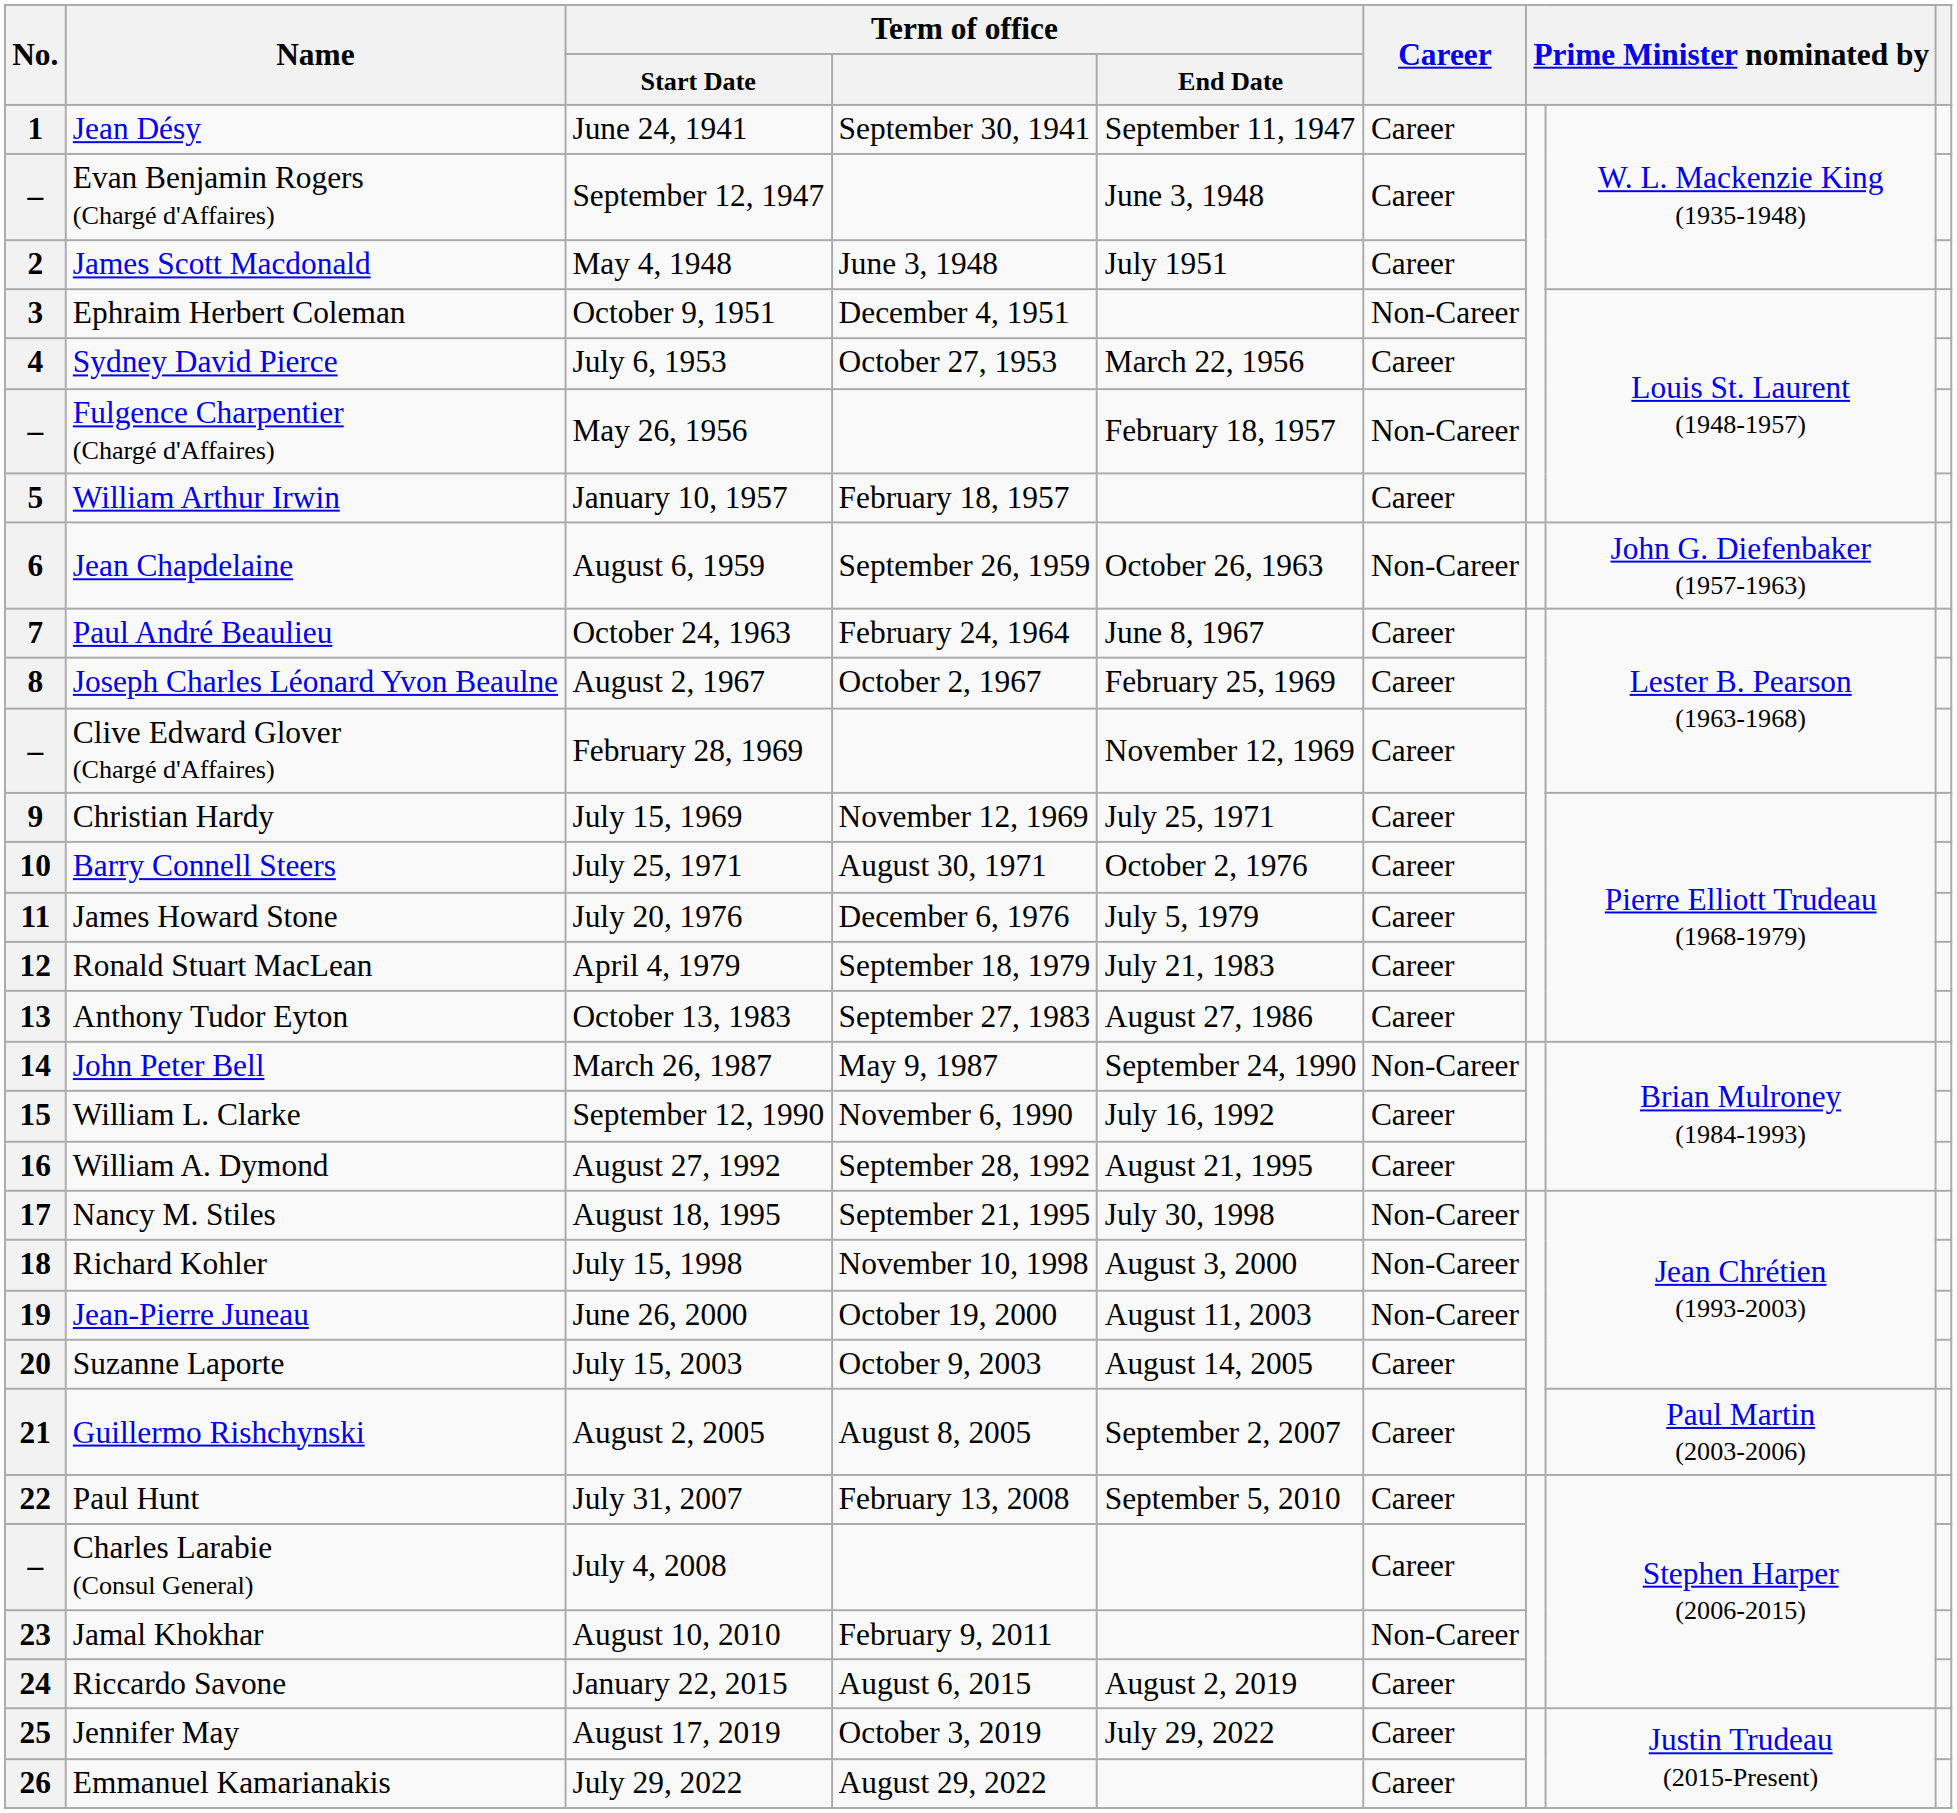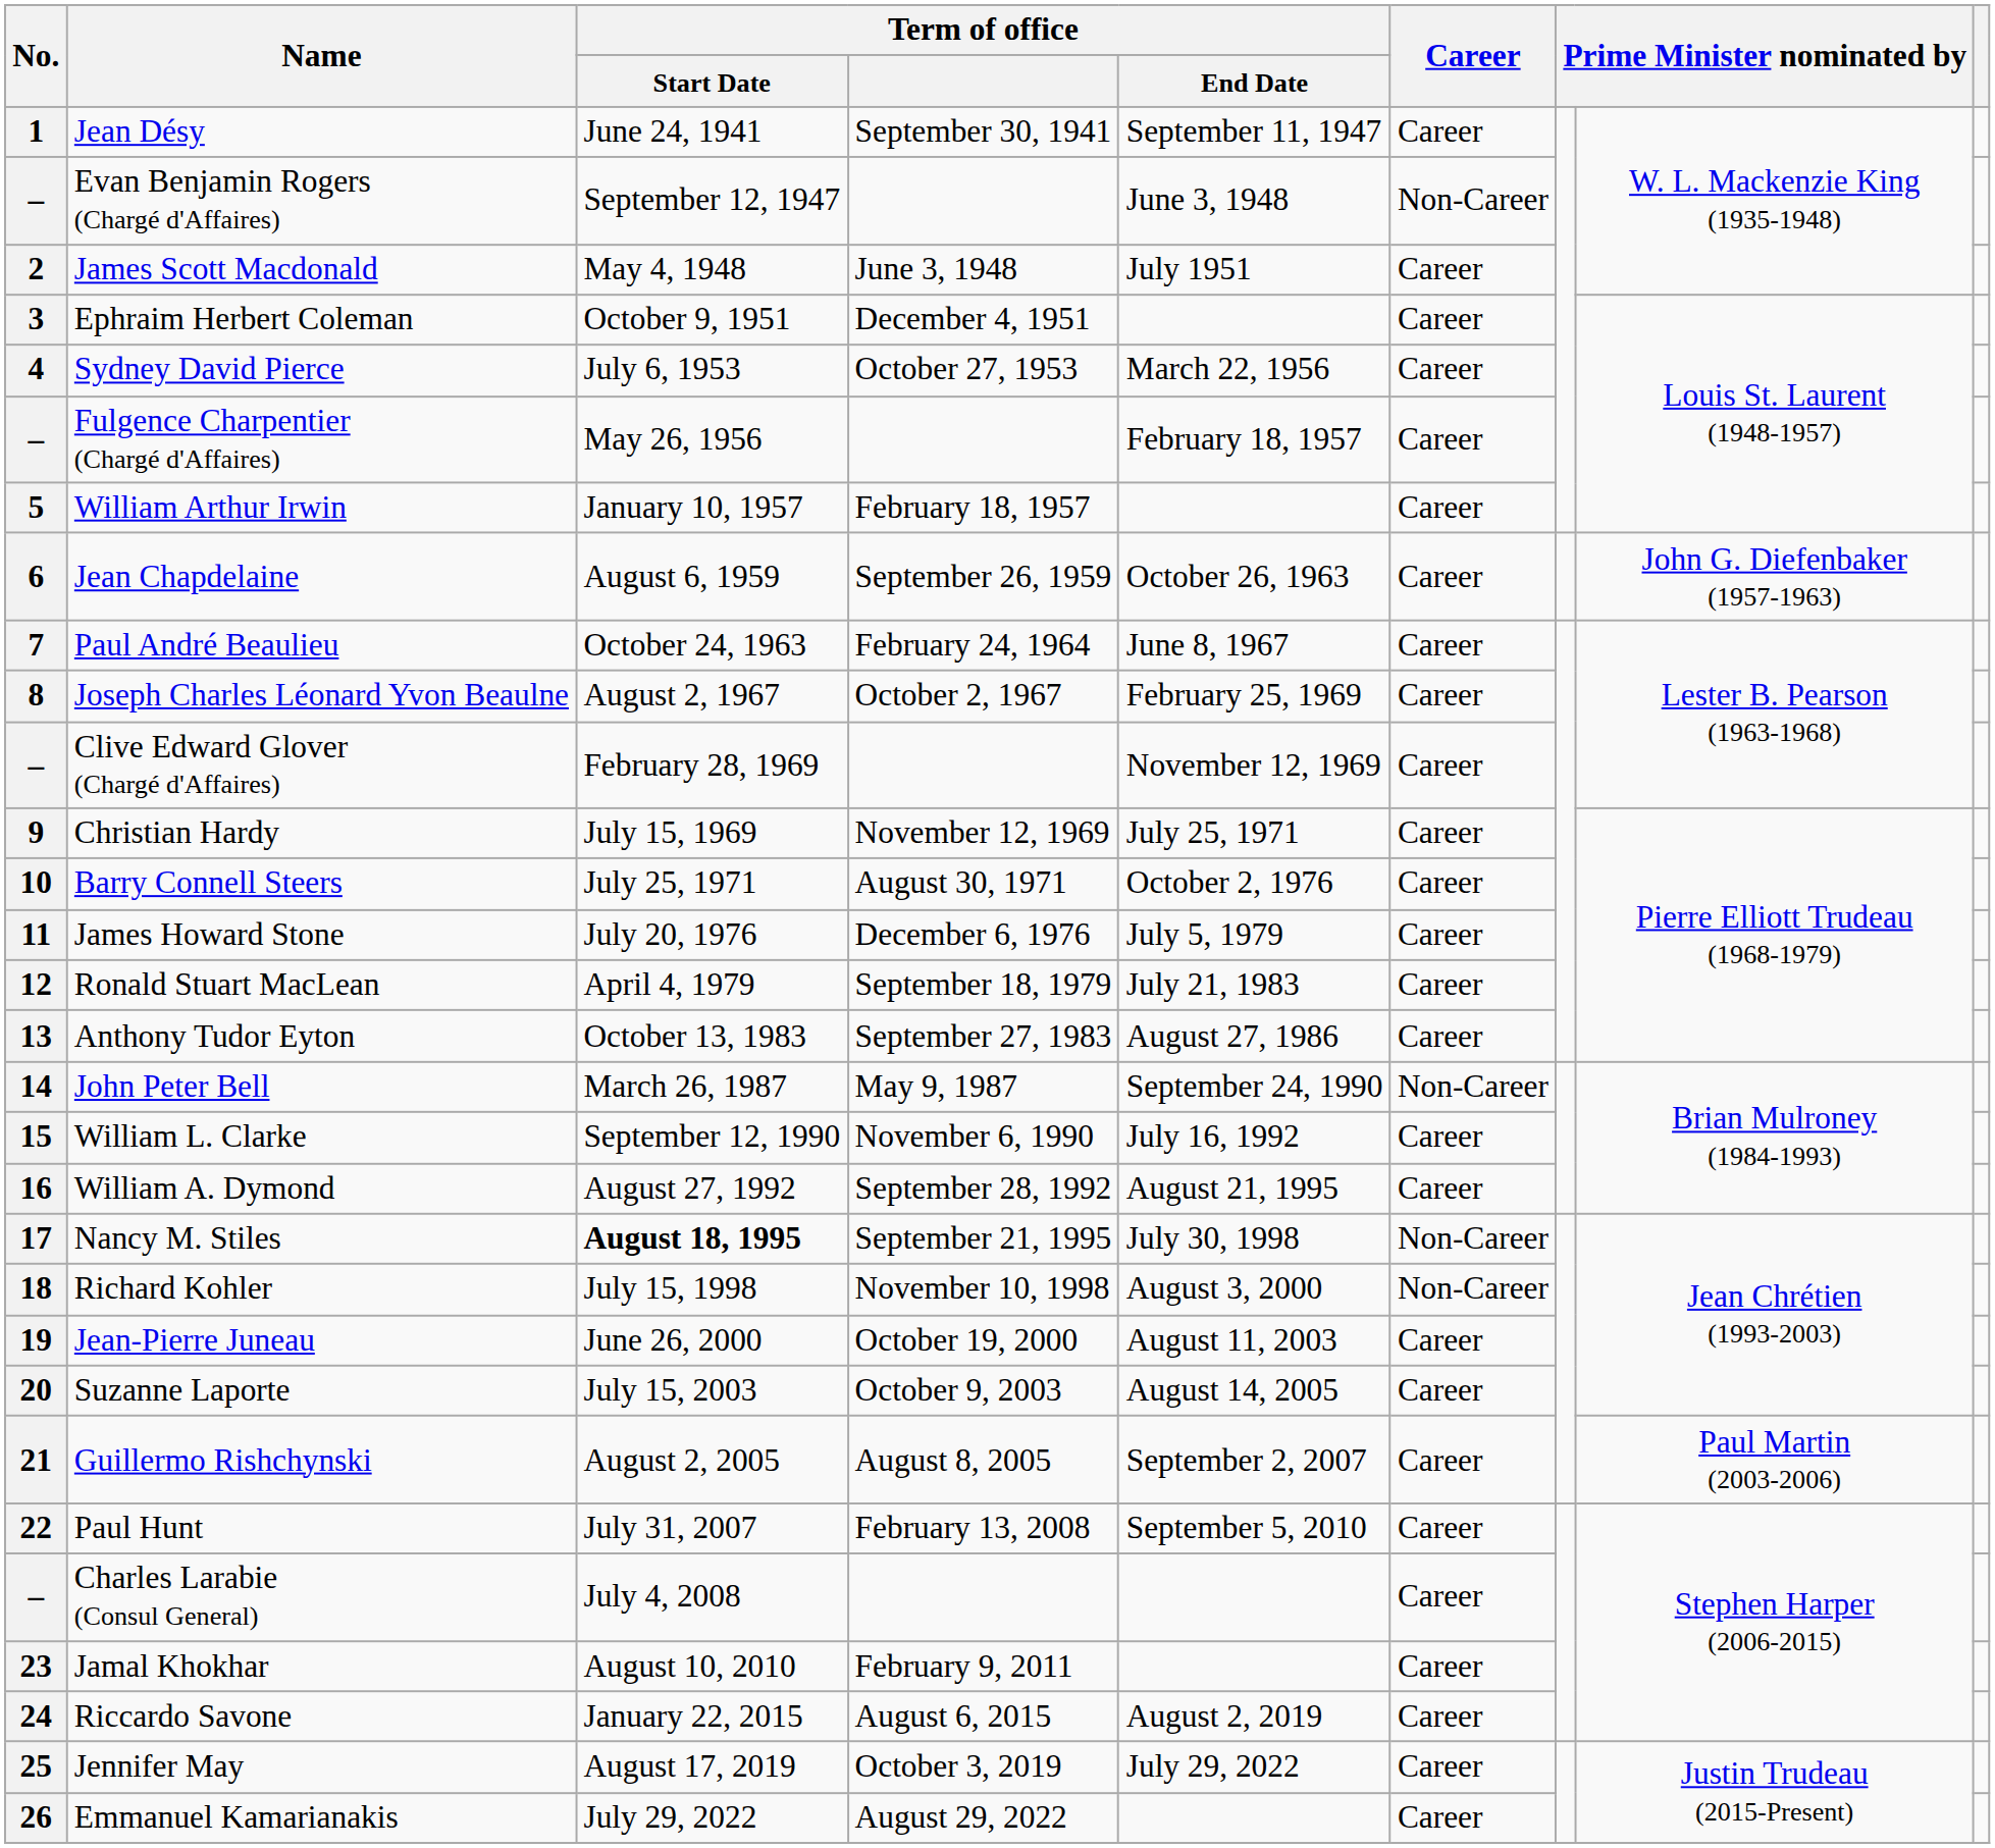– / Evan Benjamin Rogers (Chargé d'Affaires) | Career: Career -> Non-Career
3 | Career: Non-Career -> Career
– / Fulgence Charpentier (Chargé d'Affaires) | Career: Non-Career -> Career
6 | Career: Non-Career -> Career
17 | Term of office / Start Date: normal -> bold
19 | Career: Non-Career -> Career
23 | Career: Non-Career -> Career
